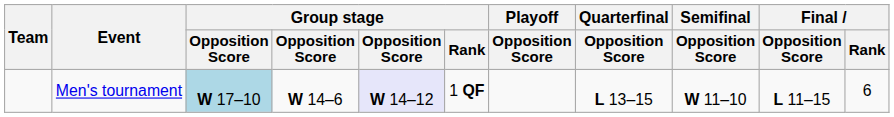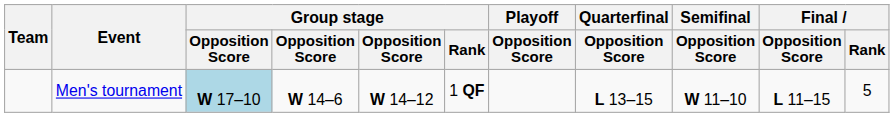Men's tournament | column 5: lavender background -> no background
Men's tournament | Final / Rank: 6 -> 5
